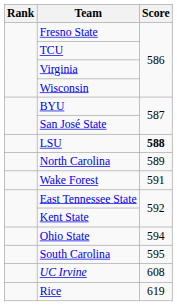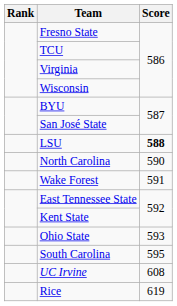North Carolina | Score: 589 -> 590
Ohio State | Score: 594 -> 593
